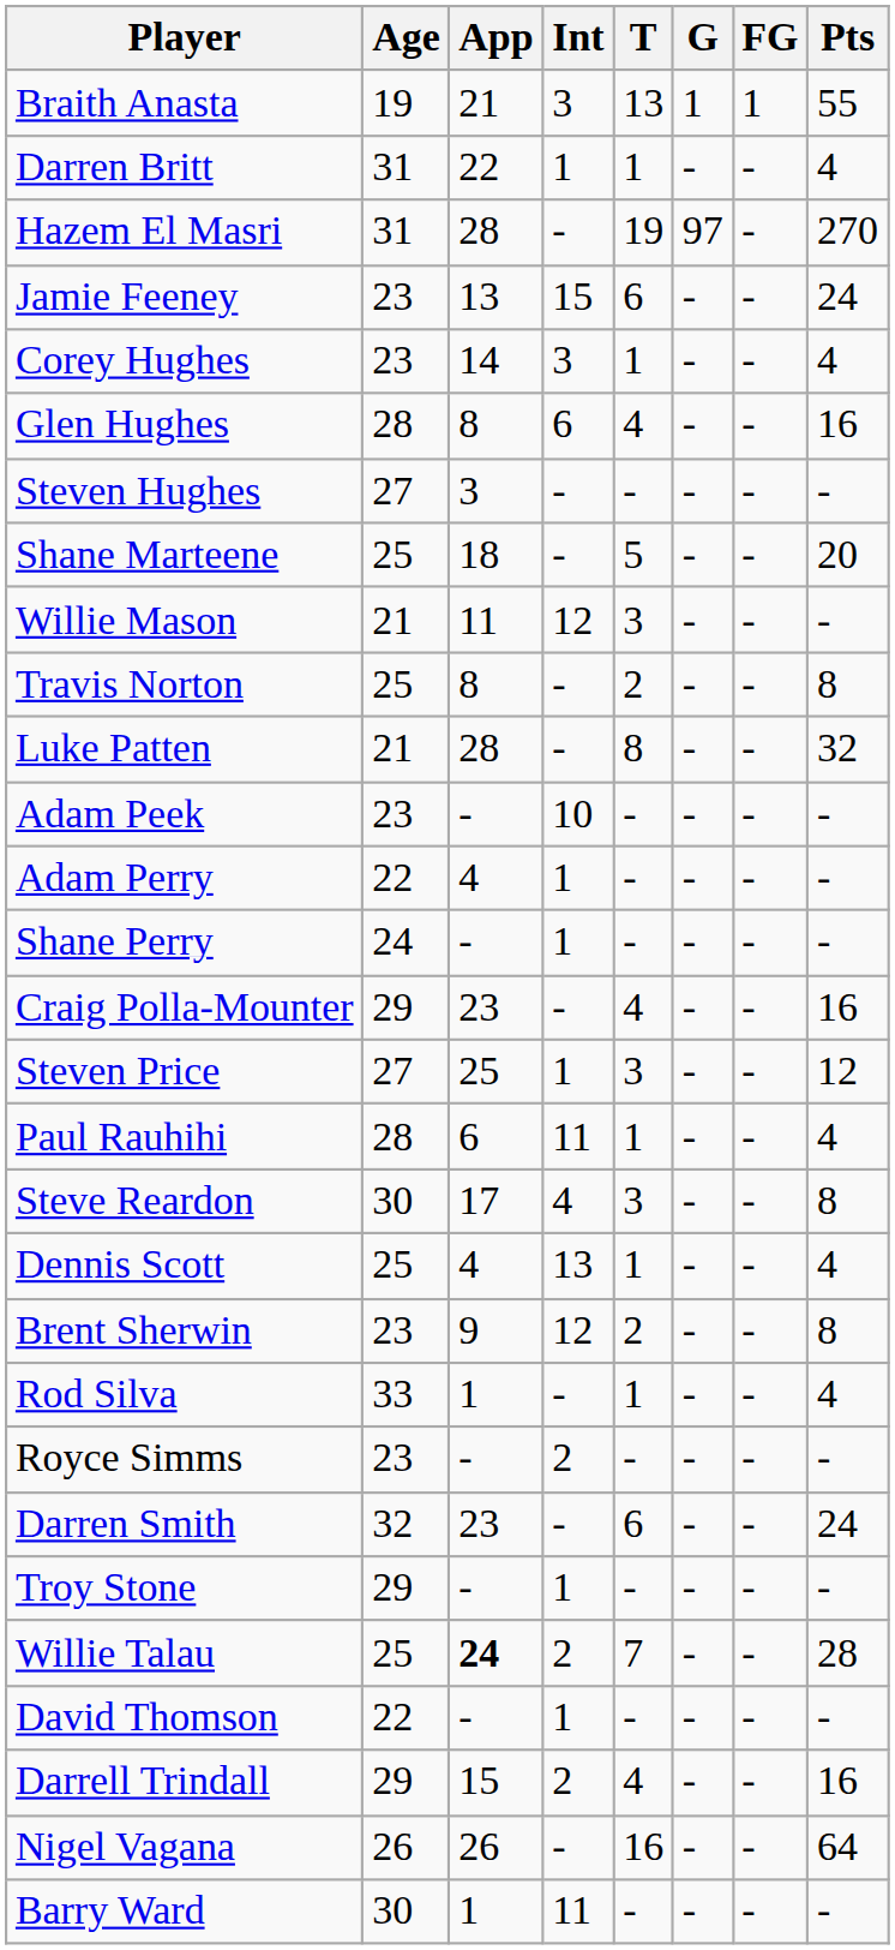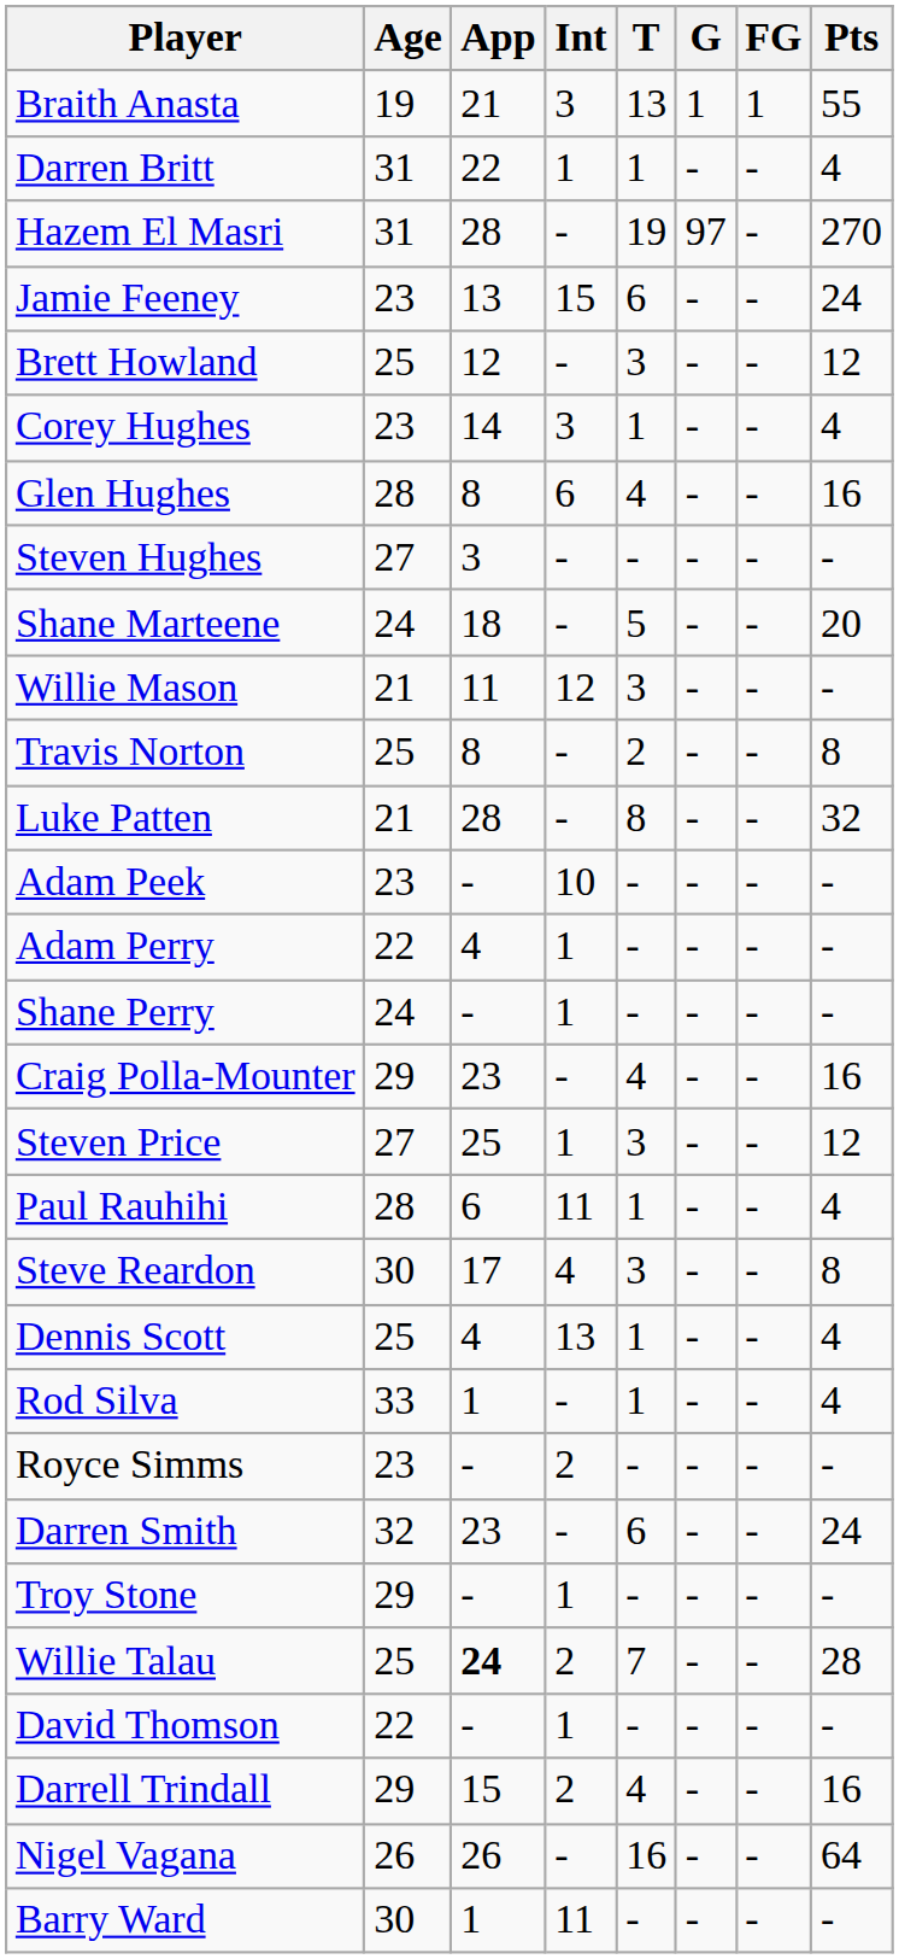+ row: Brett Howland | 25 | 12 | - | 3 | - | - | 12
Shane Marteene | Age: 25 -> 24
- row: Brent Sherwin | 23 | 9 | 12 | 2 | - | - | 8
